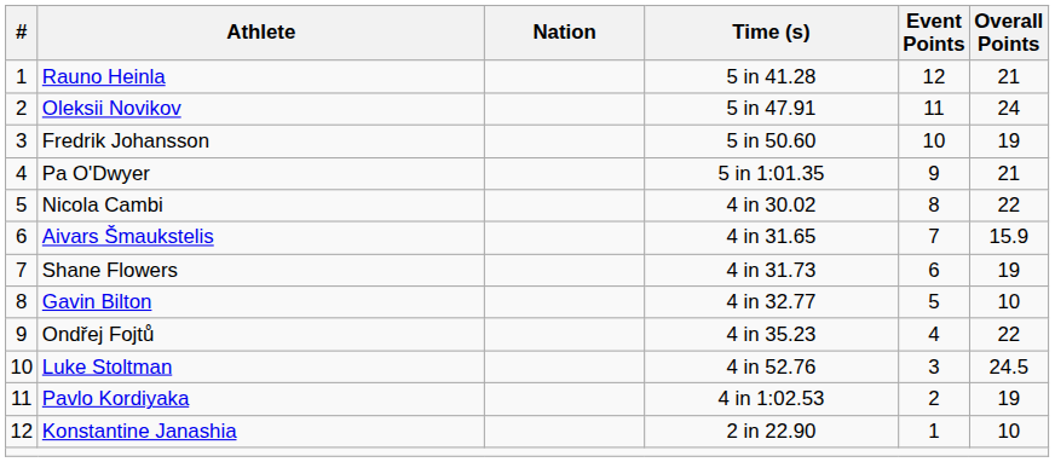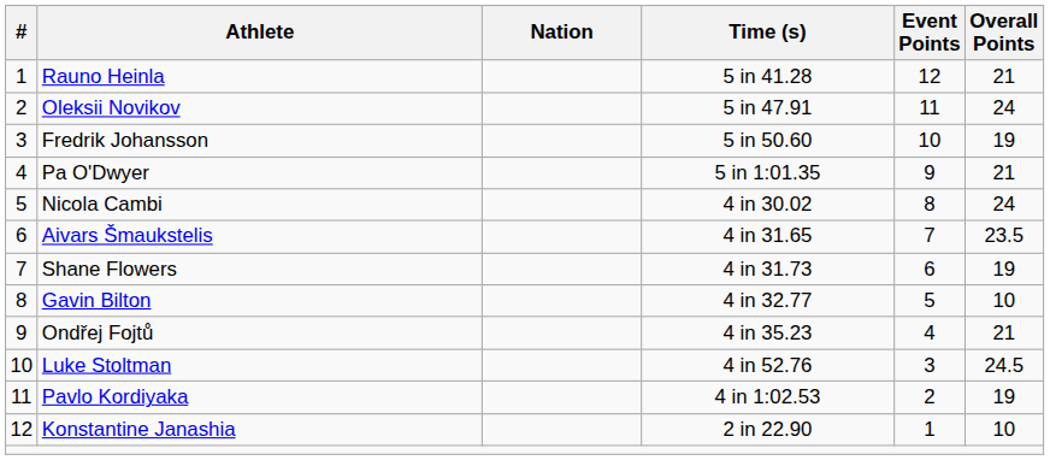Nicola Cambi | Overall Points: 22 -> 24
Aivars Šmaukstelis | Overall Points: 15.9 -> 23.5
Ondřej Fojtů | Overall Points: 22 -> 21
